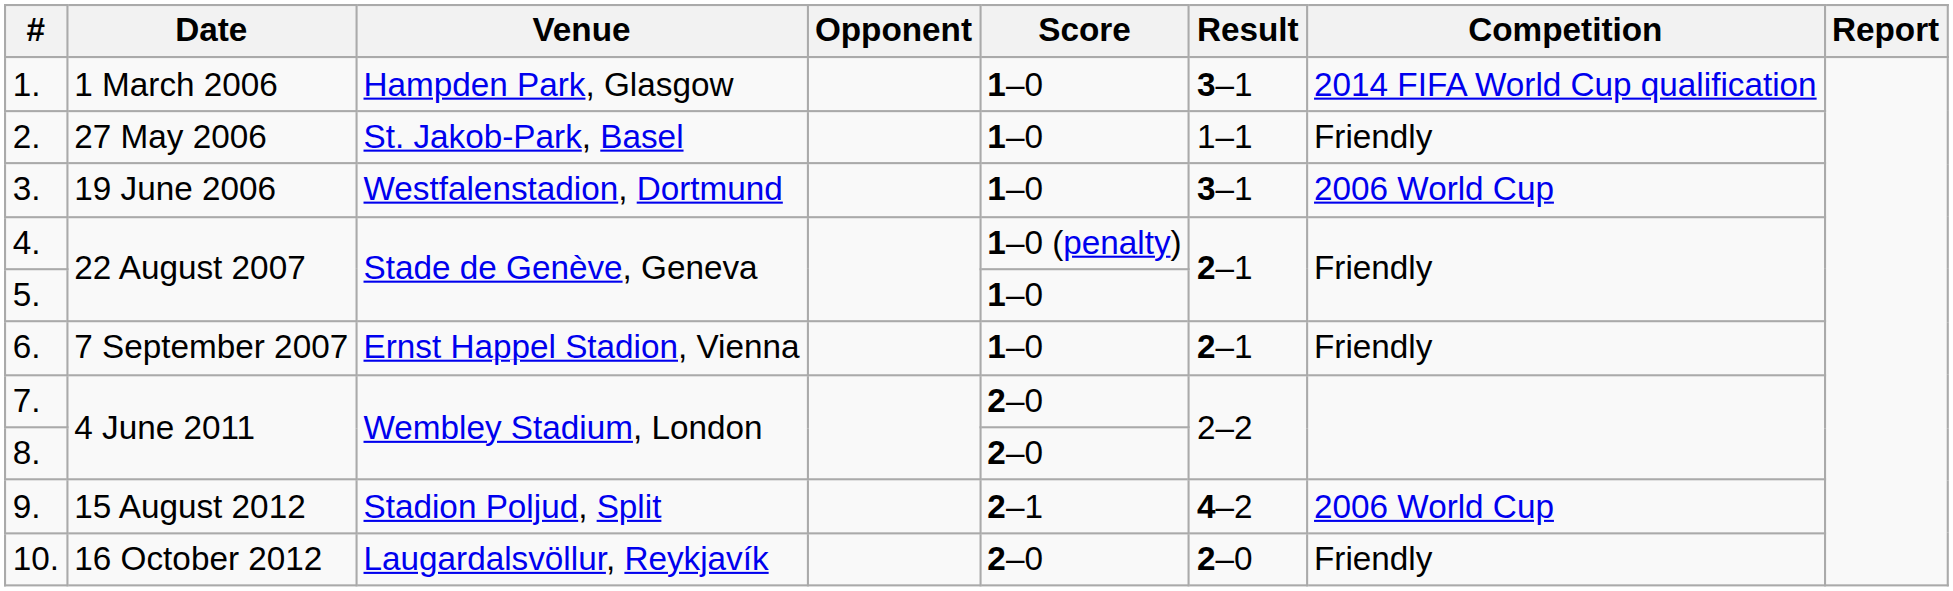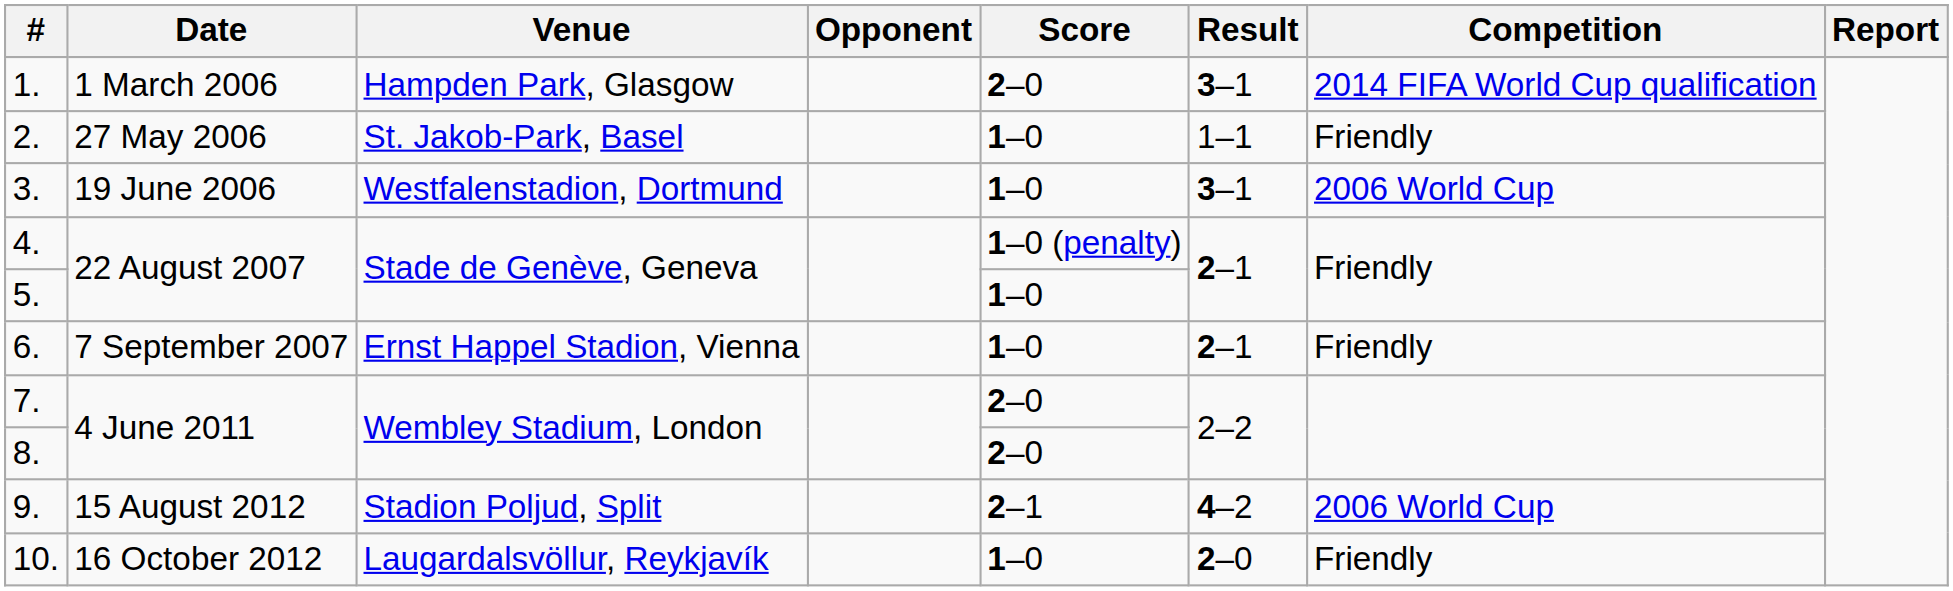1. | Score: 1–0 -> 2–0
10. | Score: 2–0 -> 1–0
